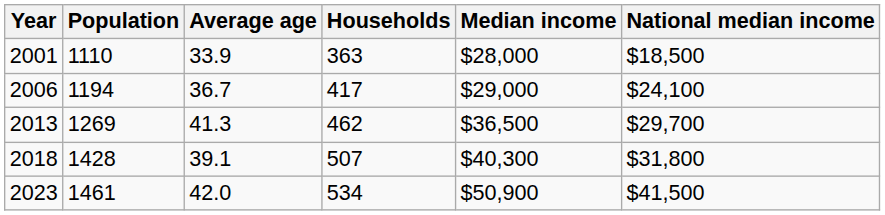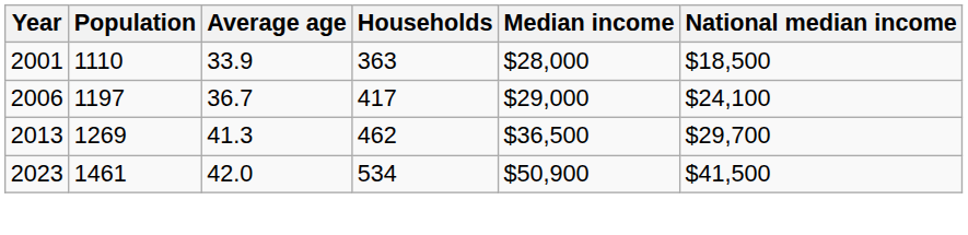2006 | Population: 1194 -> 1197
- row: 2018 | 1428 | 39.1 | 507 | $40,300 | $31,800
